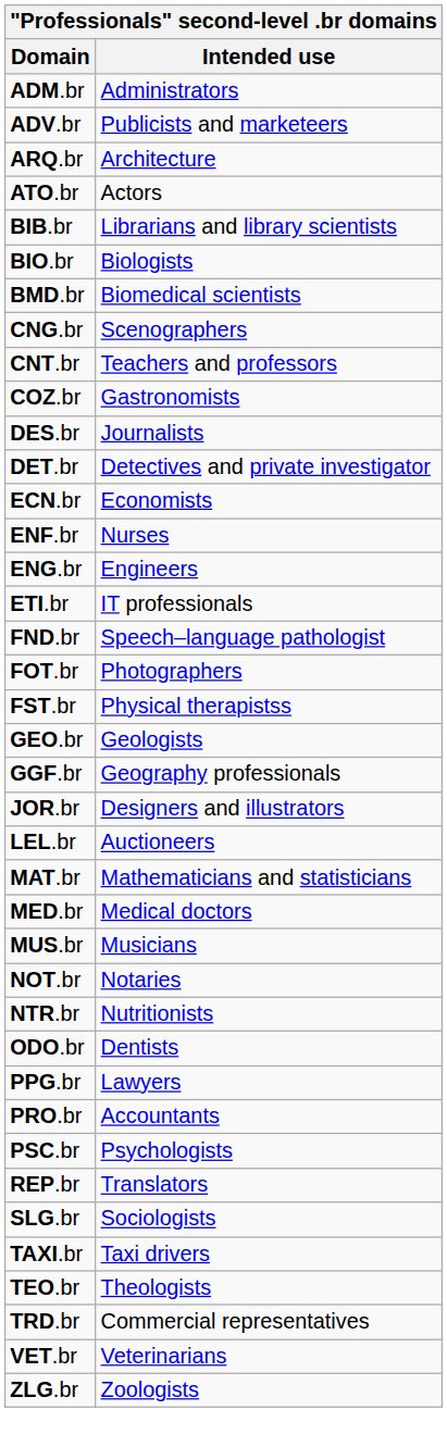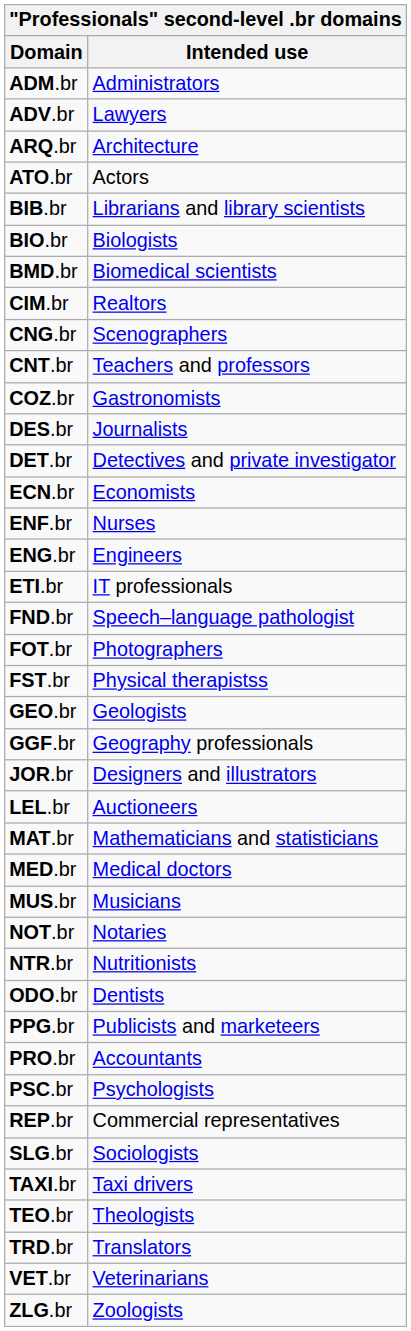ADV.br | Intended use: Publicists and marketeers -> Lawyers
+ row: CIM.br | Realtors
PPG.br | Intended use: Lawyers -> Publicists and marketeers
REP.br | Intended use: Translators -> Commercial representatives
TRD.br | Intended use: Commercial representatives -> Translators
